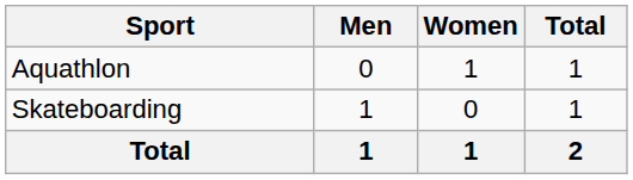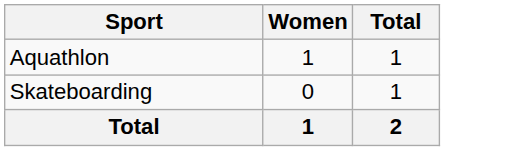- column: Men | 0 | 1 | 1
